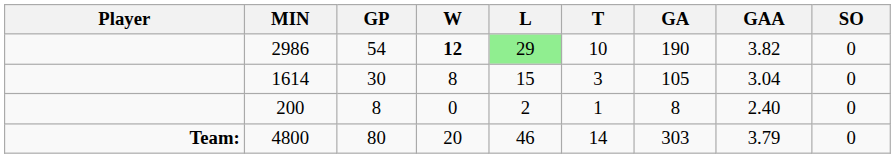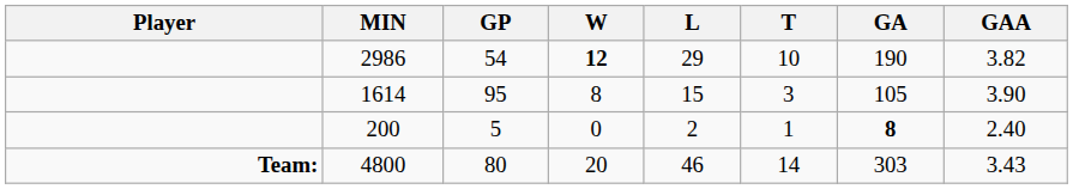- column: SO | 0 | 0 | 0 | 0
2986 | L: lightgreen background -> no background
1614 | GP: 30 -> 95
1614 | GAA: 3.04 -> 3.90
200 | GP: 8 -> 5
200 | GA: normal -> bold
4800 | GAA: 3.79 -> 3.43
